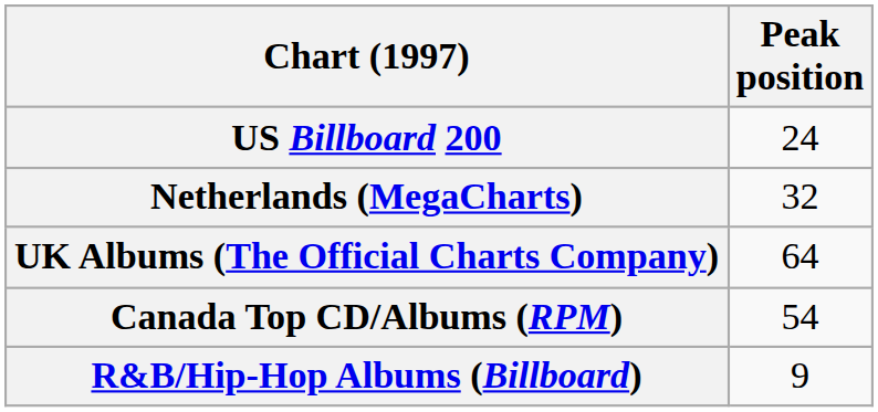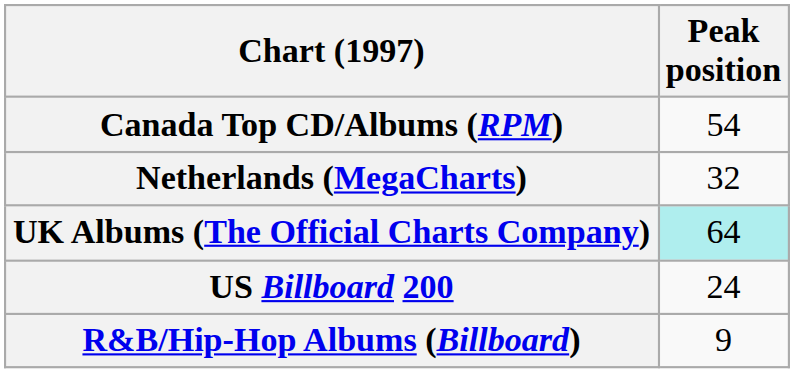rows swapped: Canada Top CD/Albums (RPM) <-> US Billboard 200
UK Albums (The Official Charts Company) | Peak position: no background -> paleturquoise background
